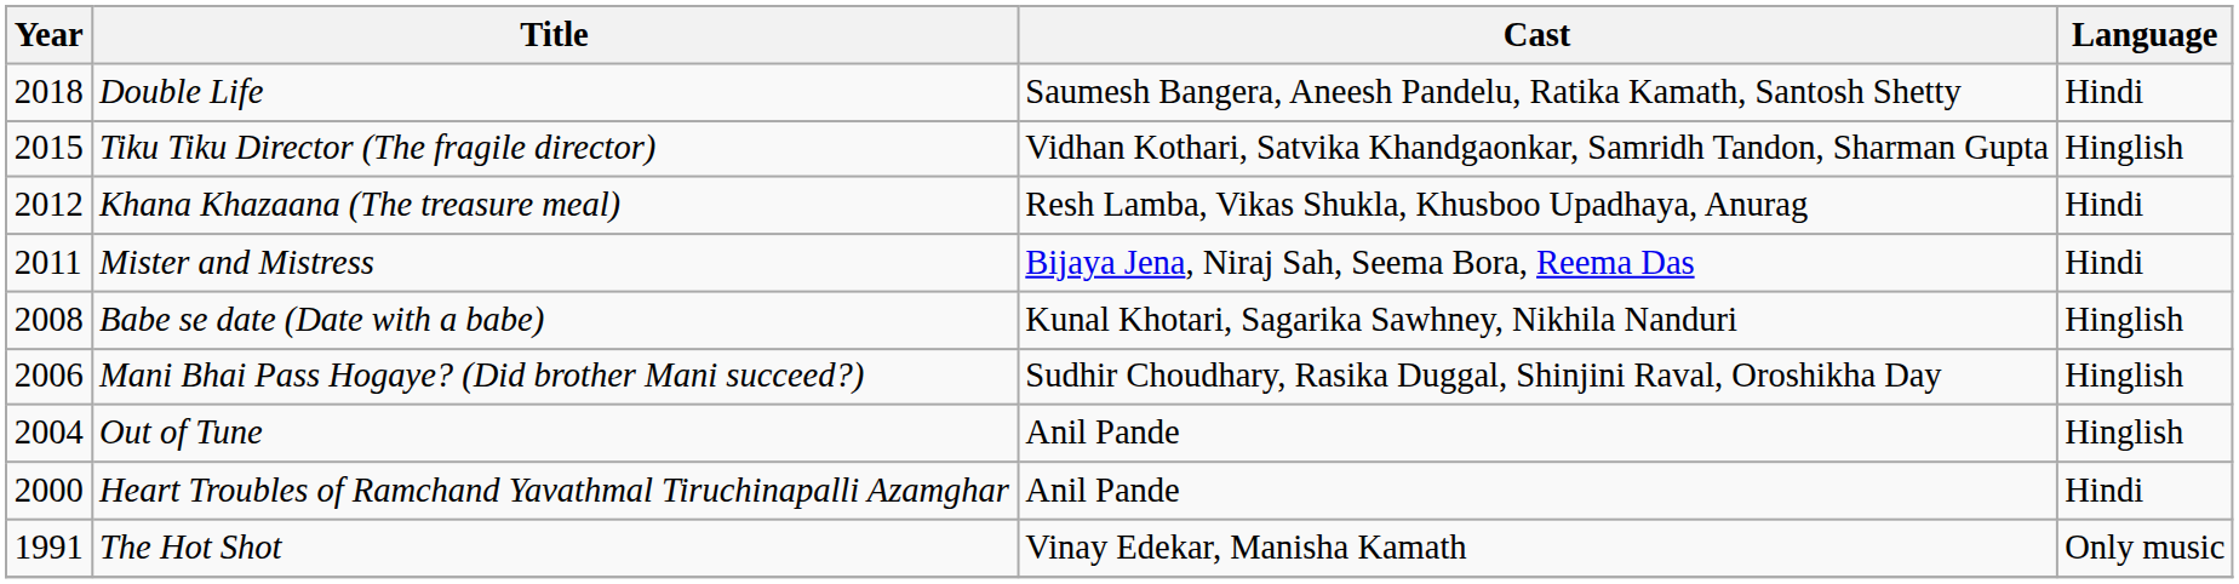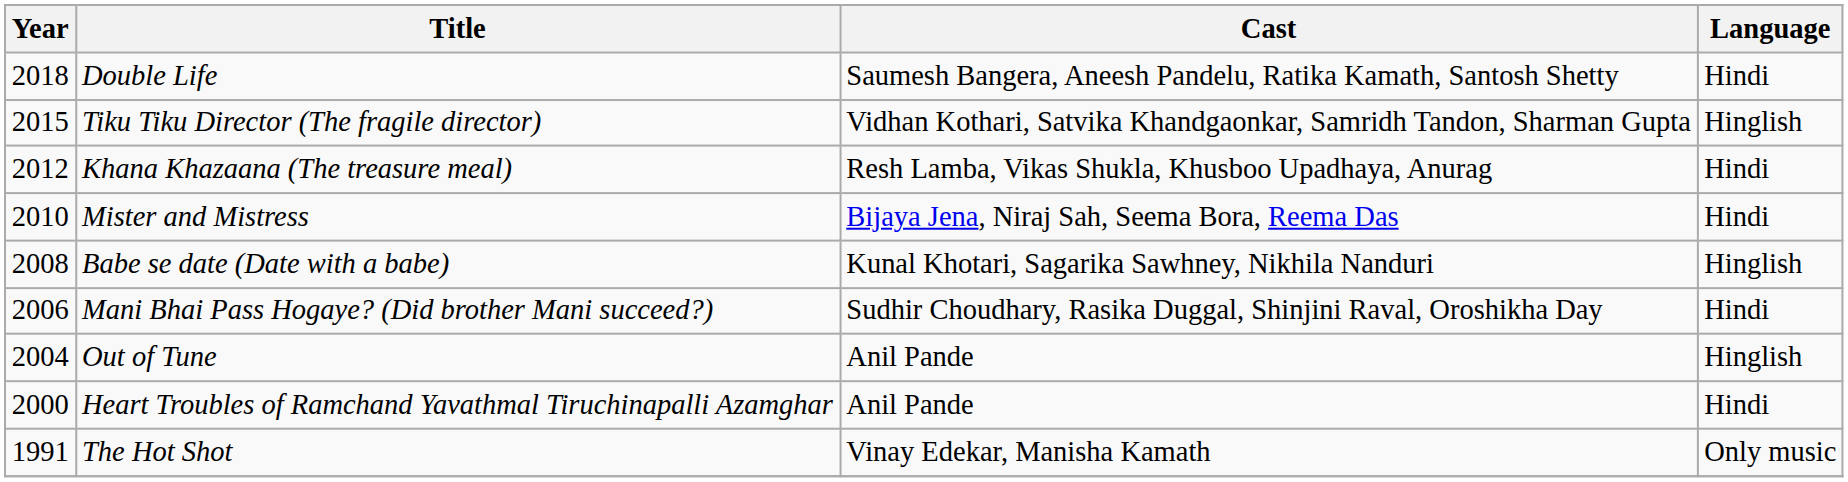Mister and Mistress | Year: 2011 -> 2010
Mani Bhai Pass Hogaye? (Did brother Mani succeed?) | Language: Hinglish -> Hindi
